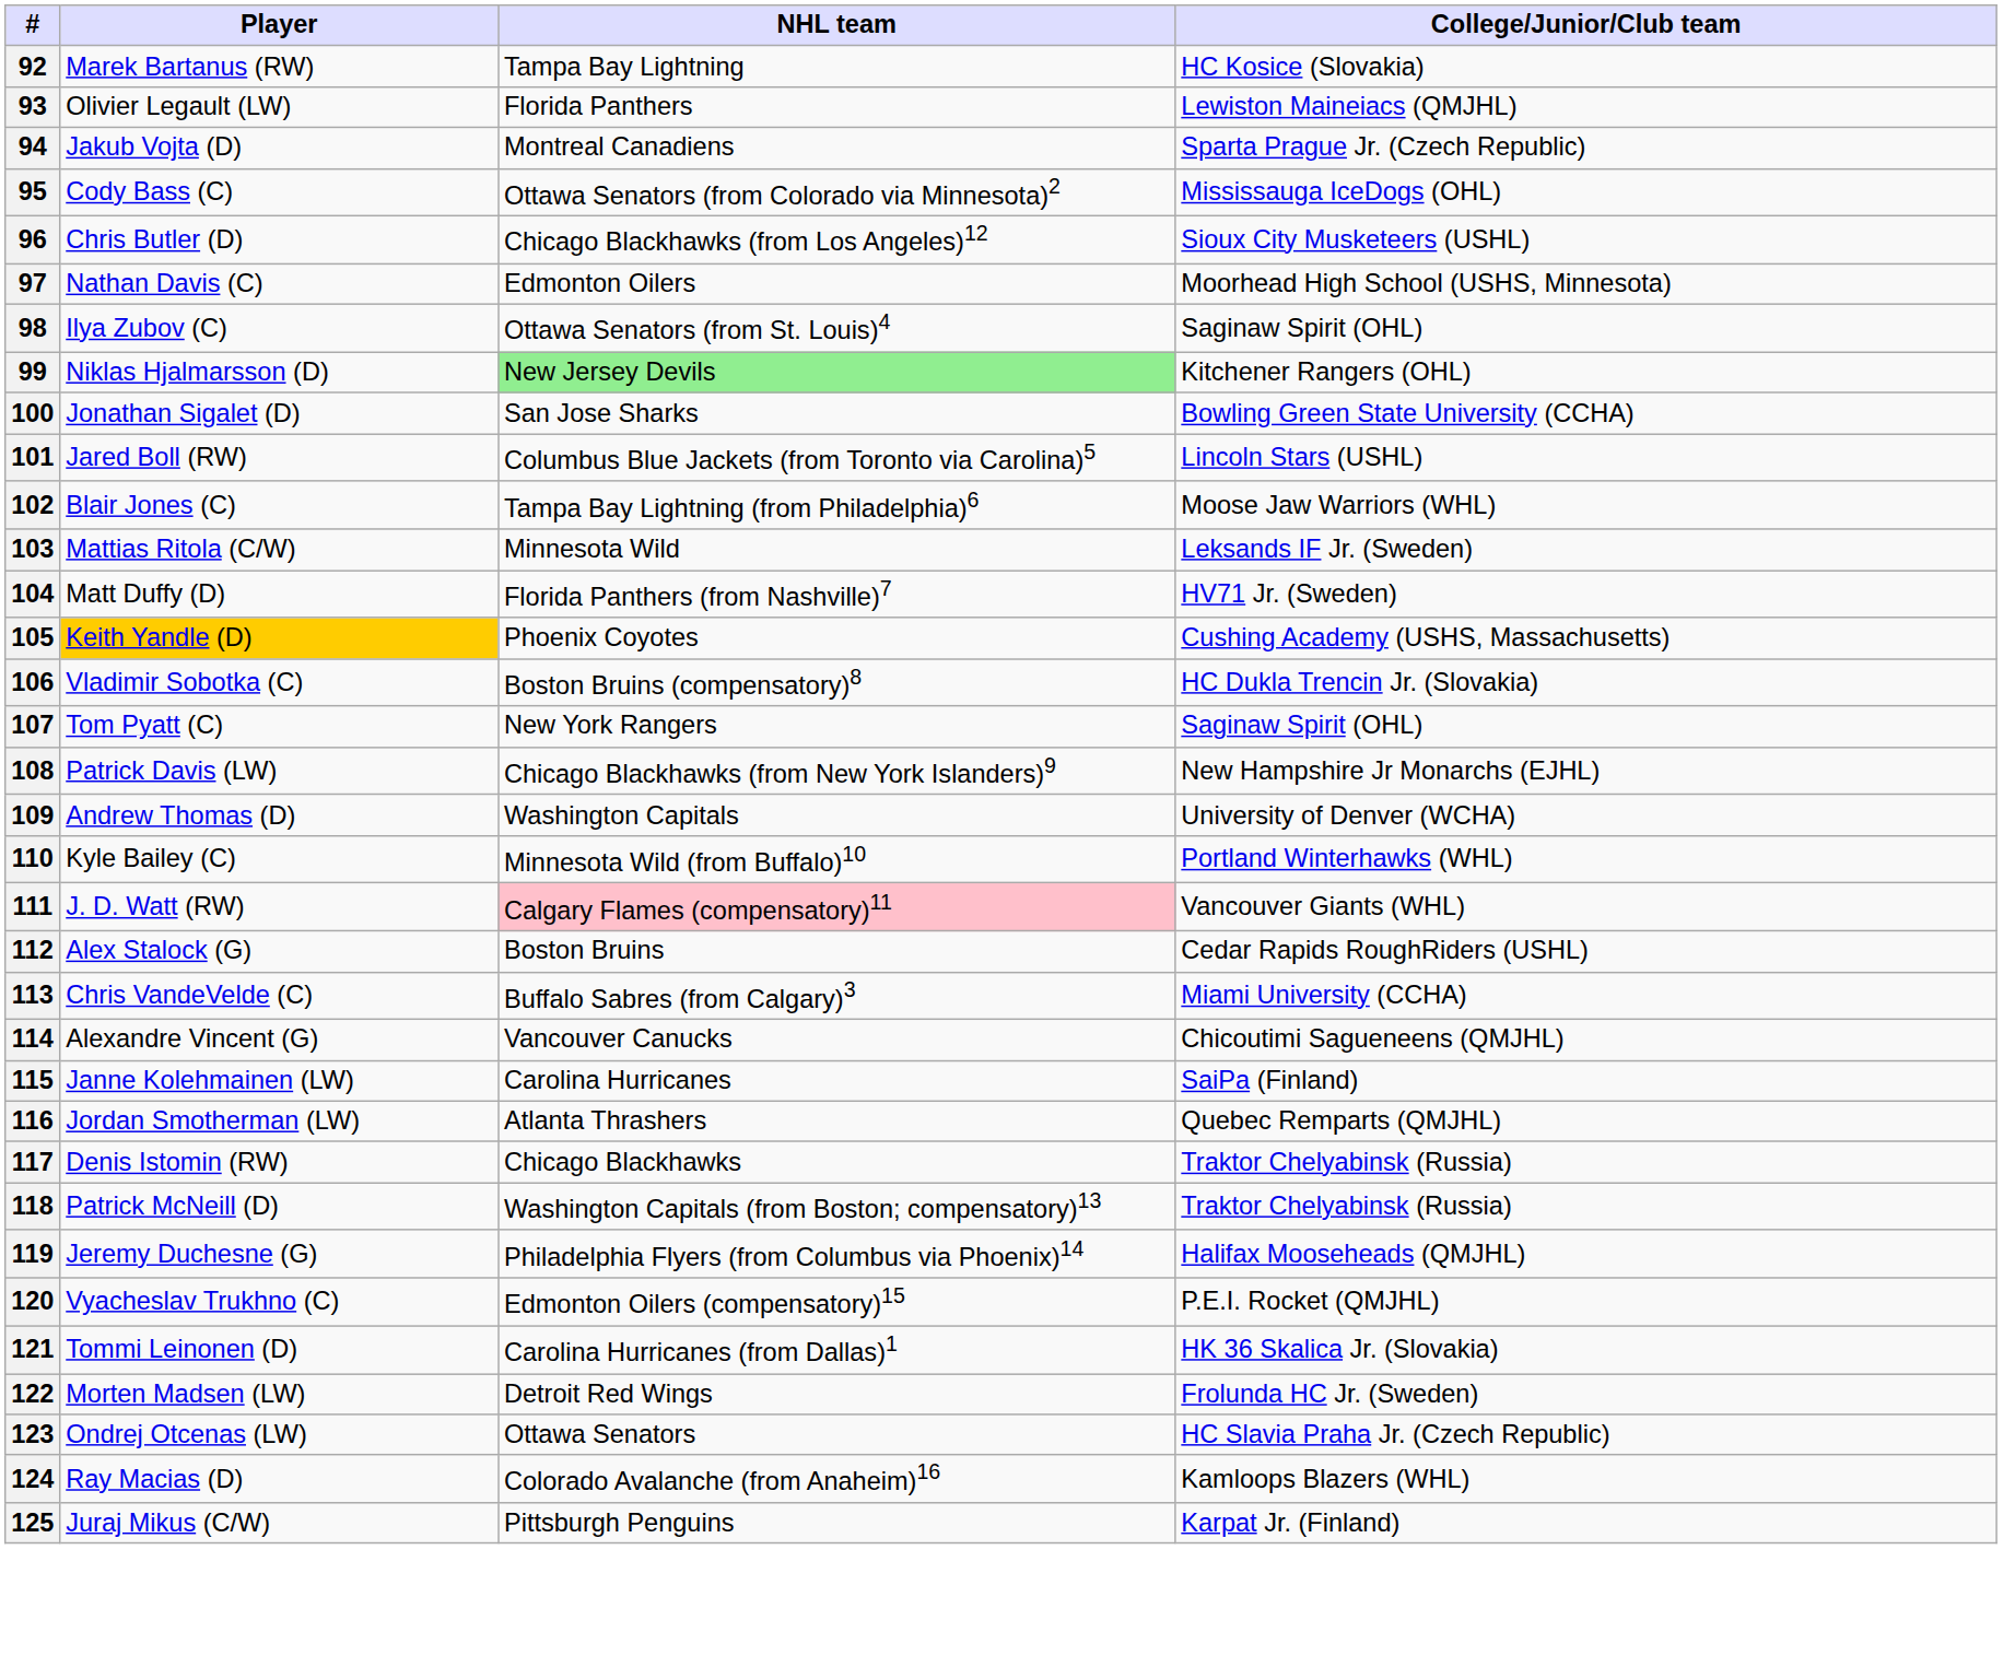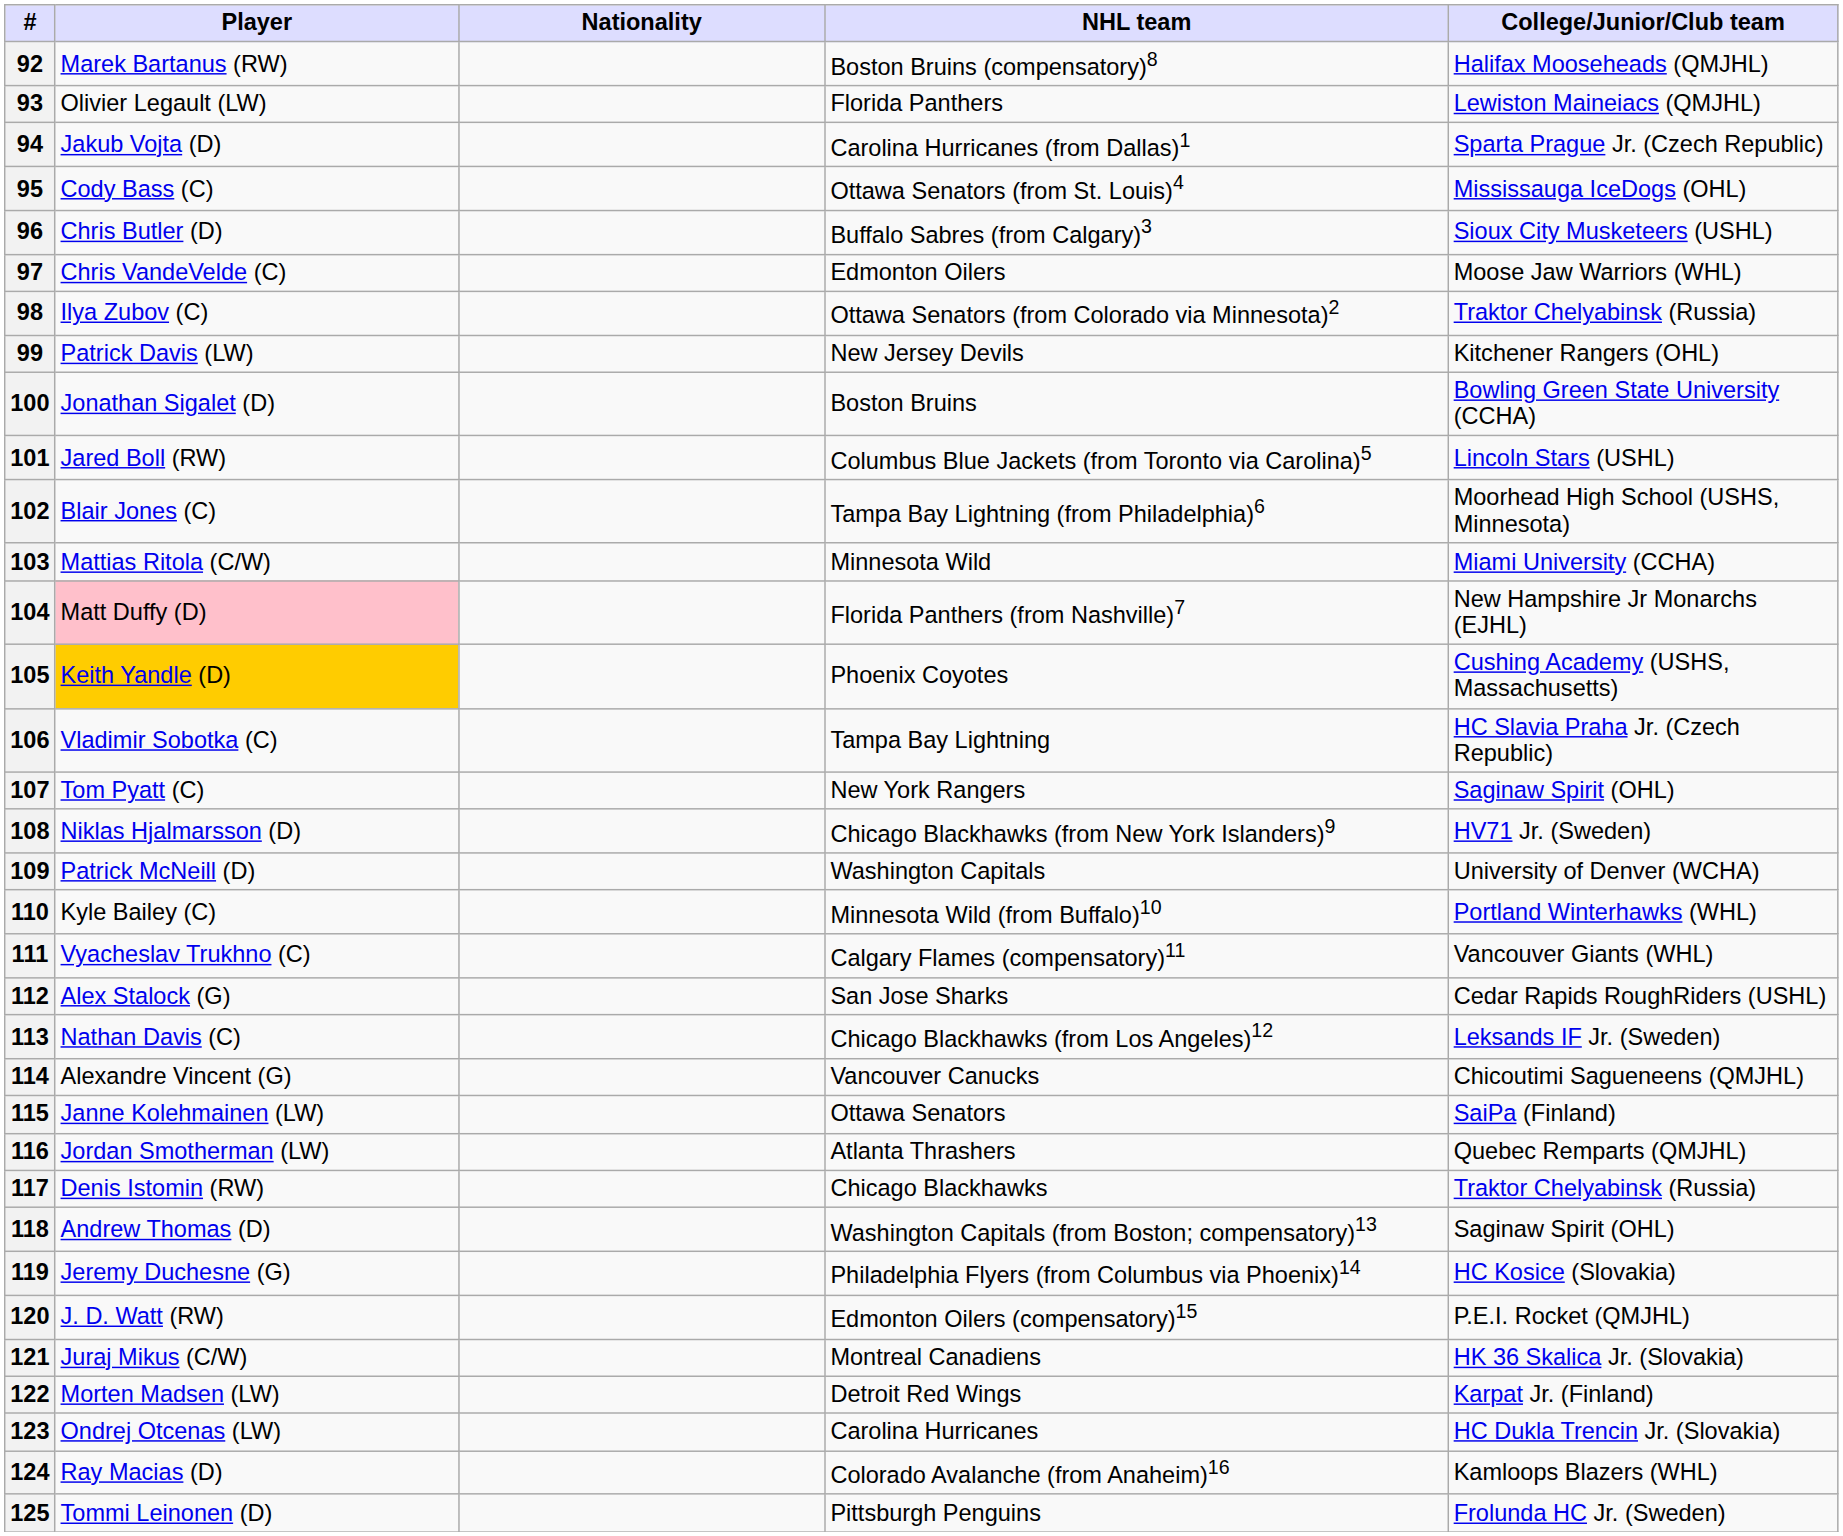+ column: Nationality
92 | NHL team: Tampa Bay Lightning -> Boston Bruins (compensatory)8
92 | College/Junior/Club team: HC Kosice (Slovakia) -> Halifax Mooseheads (QMJHL)
94 | NHL team: Montreal Canadiens -> Carolina Hurricanes (from Dallas)1
95 | NHL team: Ottawa Senators (from Colorado via Minnesota)2 -> Ottawa Senators (from St. Louis)4
96 | NHL team: Chicago Blackhawks (from Los Angeles)12 -> Buffalo Sabres (from Calgary)3
97 | Player: Nathan Davis (C) -> Chris VandeVelde (C)
97 | College/Junior/Club team: Moorhead High School (USHS, Minnesota) -> Moose Jaw Warriors (WHL)
98 | NHL team: Ottawa Senators (from St. Louis)4 -> Ottawa Senators (from Colorado via Minnesota)2
98 | College/Junior/Club team: Saginaw Spirit (OHL) -> Traktor Chelyabinsk (Russia)
99 | Player: Niklas Hjalmarsson (D) -> Patrick Davis (LW)
99 | NHL team: lightgreen background -> no background
100 | NHL team: San Jose Sharks -> Boston Bruins
102 | College/Junior/Club team: Moose Jaw Warriors (WHL) -> Moorhead High School (USHS, Minnesota)
103 | College/Junior/Club team: Leksands IF Jr. (Sweden) -> Miami University (CCHA)
104 | Player: no background -> pink background
104 | College/Junior/Club team: HV71 Jr. (Sweden) -> New Hampshire Jr Monarchs (EJHL)
106 | NHL team: Boston Bruins (compensatory)8 -> Tampa Bay Lightning
106 | College/Junior/Club team: HC Dukla Trencin Jr. (Slovakia) -> HC Slavia Praha Jr. (Czech Republic)
108 | Player: Patrick Davis (LW) -> Niklas Hjalmarsson (D)
108 | College/Junior/Club team: New Hampshire Jr Monarchs (EJHL) -> HV71 Jr. (Sweden)
109 | Player: Andrew Thomas (D) -> Patrick McNeill (D)
111 | Player: J. D. Watt (RW) -> Vyacheslav Trukhno (C)
111 | NHL team: pink background -> no background
112 | NHL team: Boston Bruins -> San Jose Sharks
113 | Player: Chris VandeVelde (C) -> Nathan Davis (C)
113 | NHL team: Buffalo Sabres (from Calgary)3 -> Chicago Blackhawks (from Los Angeles)12
113 | College/Junior/Club team: Miami University (CCHA) -> Leksands IF Jr. (Sweden)
115 | NHL team: Carolina Hurricanes -> Ottawa Senators
118 | Player: Patrick McNeill (D) -> Andrew Thomas (D)
118 | College/Junior/Club team: Traktor Chelyabinsk (Russia) -> Saginaw Spirit (OHL)
119 | College/Junior/Club team: Halifax Mooseheads (QMJHL) -> HC Kosice (Slovakia)
120 | Player: Vyacheslav Trukhno (C) -> J. D. Watt (RW)
121 | Player: Tommi Leinonen (D) -> Juraj Mikus (C/W)
121 | NHL team: Carolina Hurricanes (from Dallas)1 -> Montreal Canadiens
122 | College/Junior/Club team: Frolunda HC Jr. (Sweden) -> Karpat Jr. (Finland)
123 | NHL team: Ottawa Senators -> Carolina Hurricanes
123 | College/Junior/Club team: HC Slavia Praha Jr. (Czech Republic) -> HC Dukla Trencin Jr. (Slovakia)
125 | Player: Juraj Mikus (C/W) -> Tommi Leinonen (D)
125 | College/Junior/Club team: Karpat Jr. (Finland) -> Frolunda HC Jr. (Sweden)
